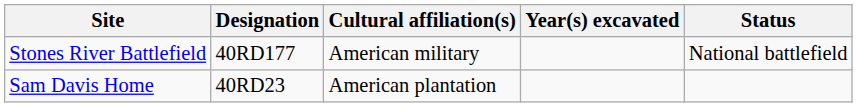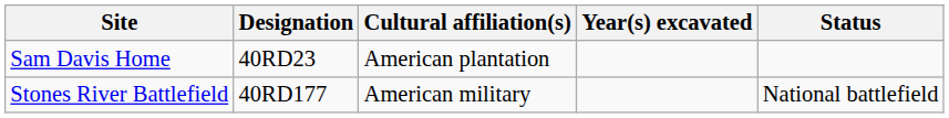rows swapped: Sam Davis Home <-> Stones River Battlefield
